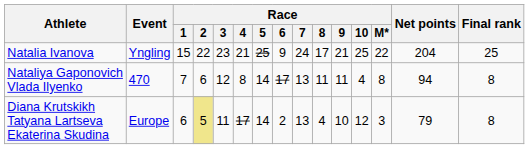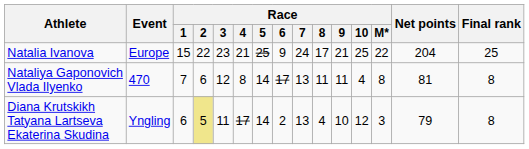Natalia Ivanova | Event: Yngling -> Europe
Nataliya Gaponovich Vlada Ilyenko | Net points: 94 -> 81
Diana Krutskikh Tatyana Lartseva Ekaterina Skudina | Event: Europe -> Yngling
